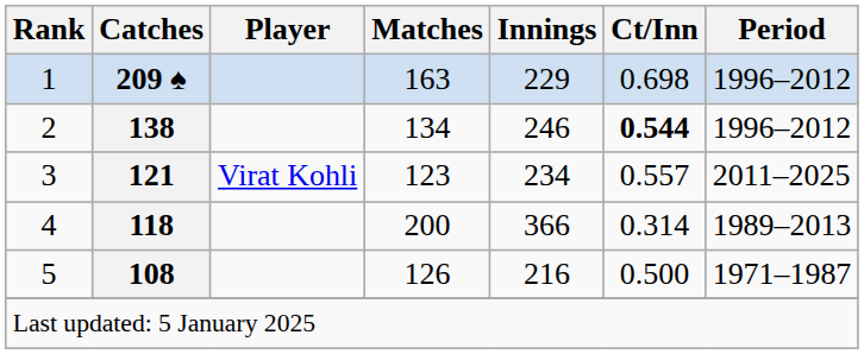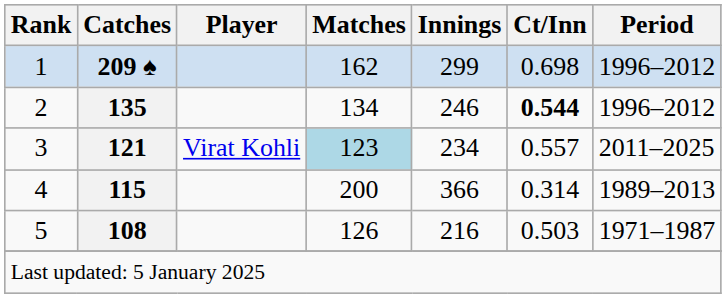1 | Matches: 163 -> 162
1 | Innings: 229 -> 299
2 | Catches: 138 -> 135
3 | Matches: no background -> lightblue background
4 | Catches: 118 -> 115
5 | Ct/Inn: 0.500 -> 0.503
